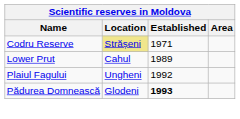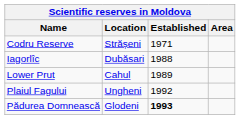Codru Reserve | Location: khaki background -> no background
+ row: Iagorlîc | Dubăsari | 1988
